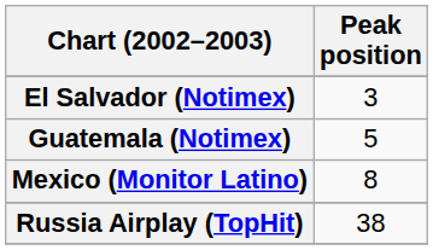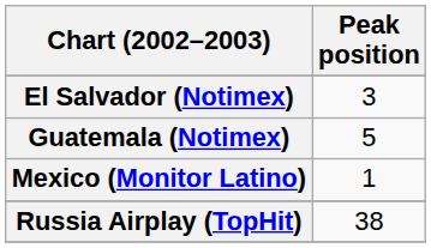Mexico (Monitor Latino) | Peak position: 8 -> 1
